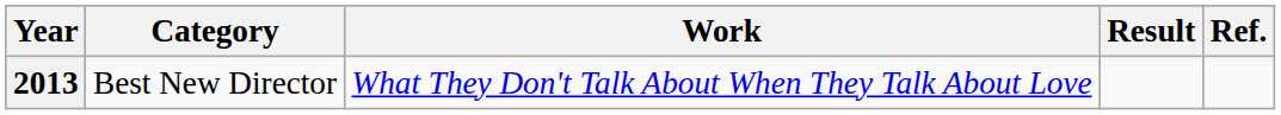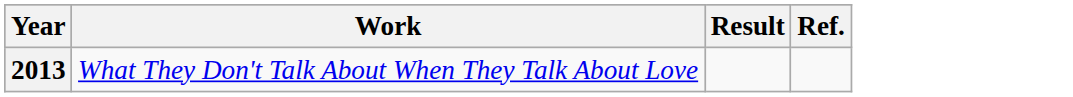- column: Category | Best New Director
